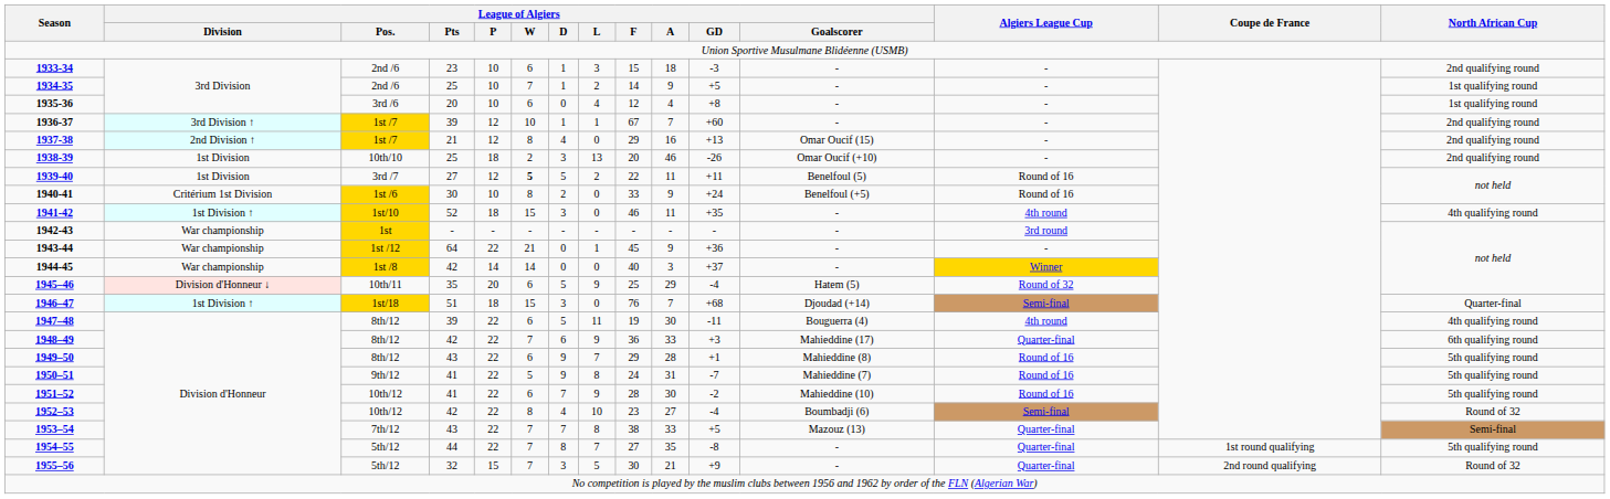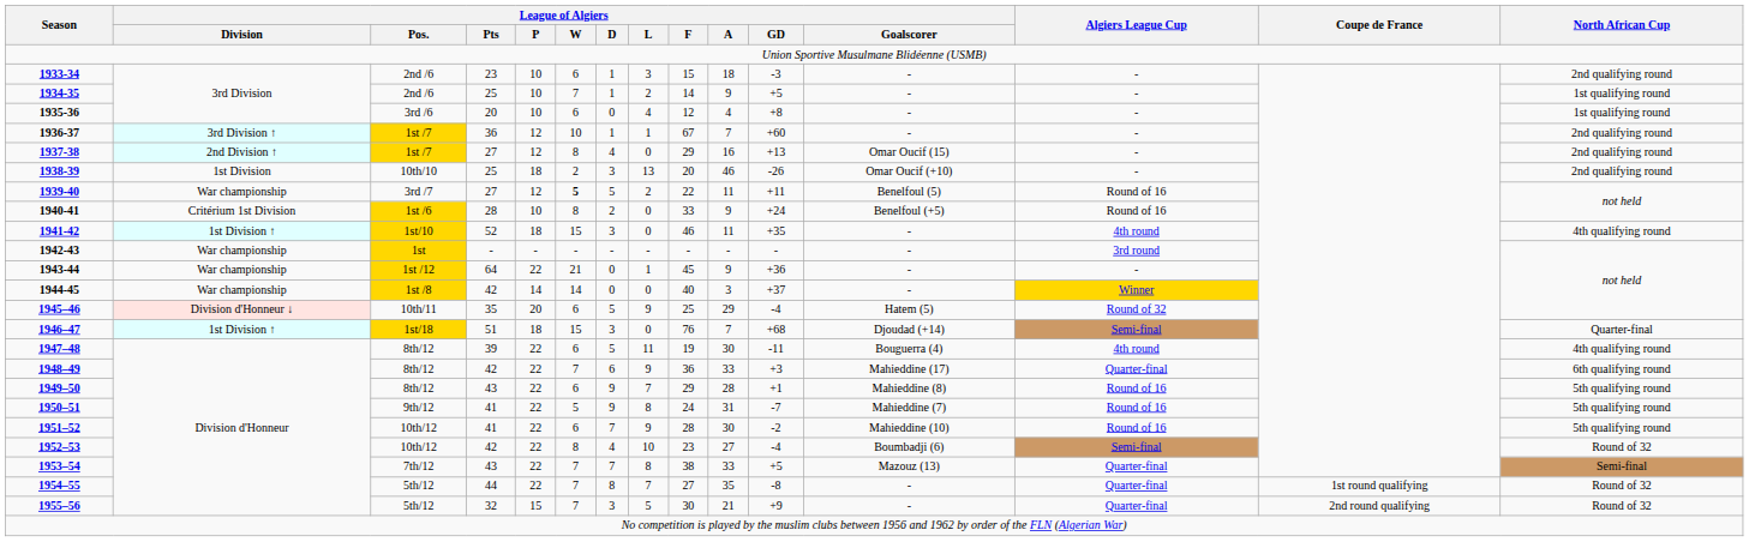1936-37 | League of Algiers / Pts: 39 -> 36
1937-38 | League of Algiers / Pts: 21 -> 27
1939-40 | League of Algiers / Division: 1st Division -> War championship
1940-41 | League of Algiers / Pts: 30 -> 28
1954–55 | North African Cup: 5th qualifying round -> Round of 32
